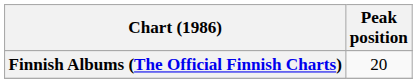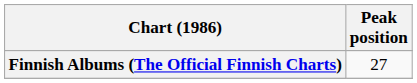Finnish Albums (The Official Finnish Charts) | Peak position: 20 -> 27
